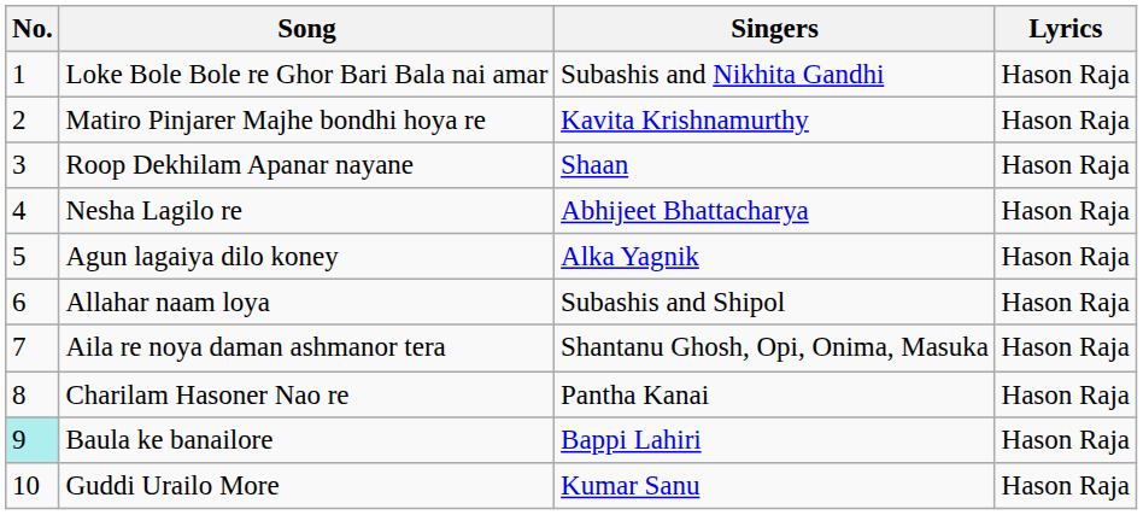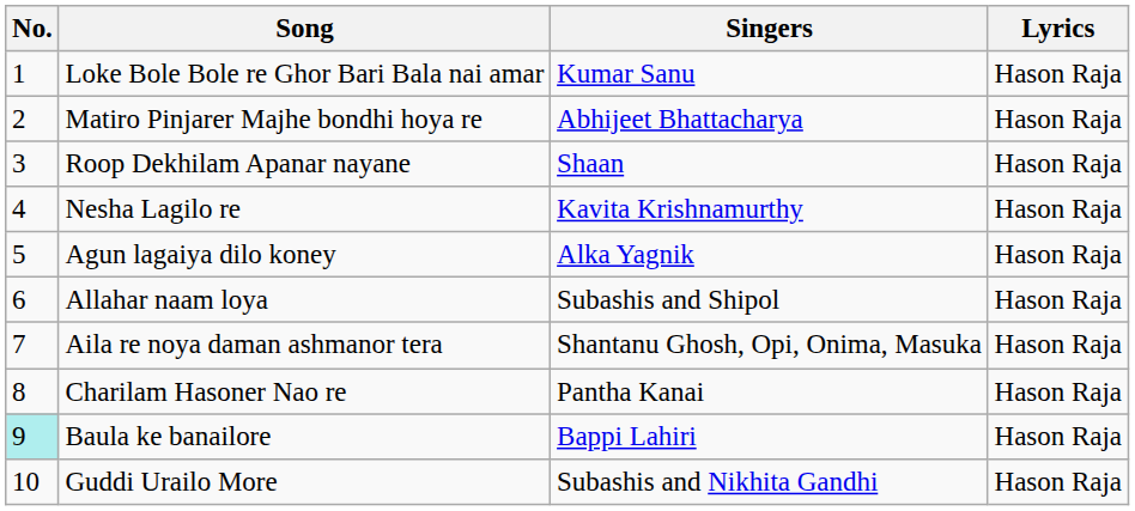Loke Bole Bole re Ghor Bari Bala nai amar | Singers: Subashis and Nikhita Gandhi -> Kumar Sanu
Matiro Pinjarer Majhe bondhi hoya re | Singers: Kavita Krishnamurthy -> Abhijeet Bhattacharya
Nesha Lagilo re | Singers: Abhijeet Bhattacharya -> Kavita Krishnamurthy
Guddi Urailo More | Singers: Kumar Sanu -> Subashis and Nikhita Gandhi
